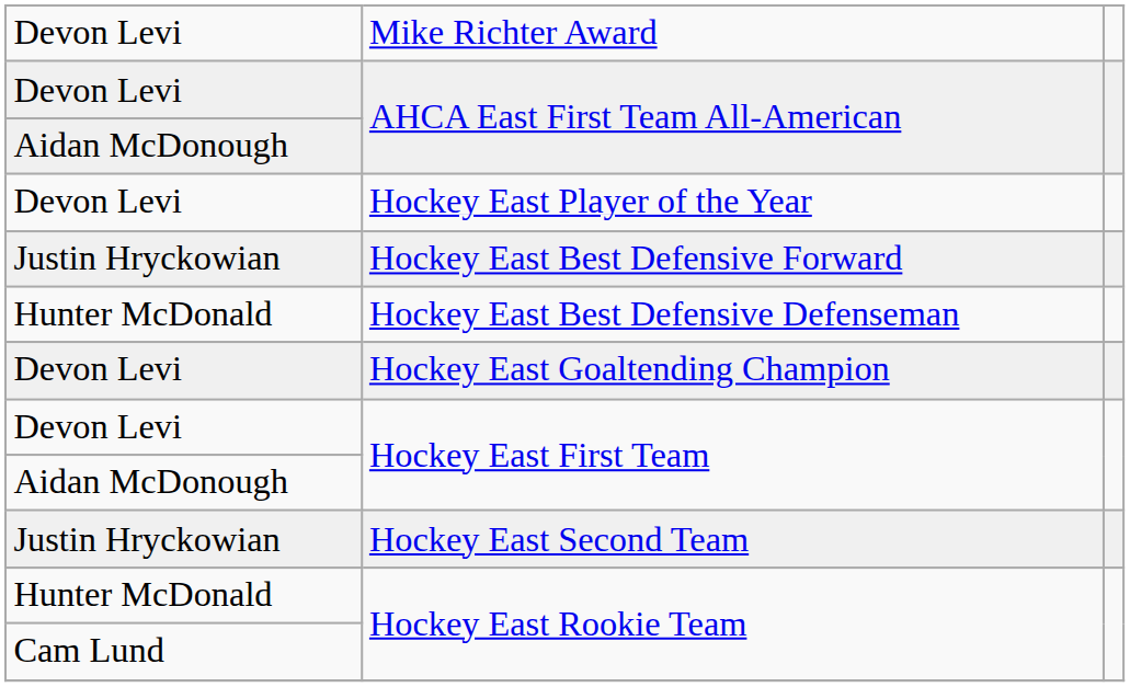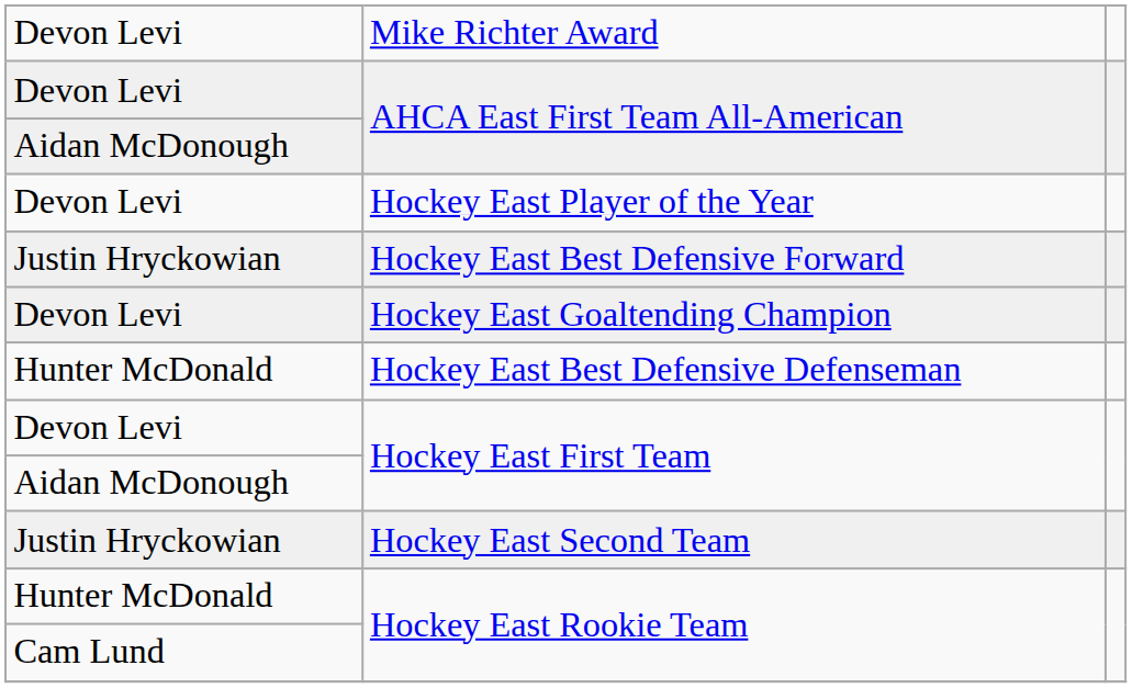rows swapped: Hockey East Best Defensive Defenseman <-> Hockey East Goaltending Champion
